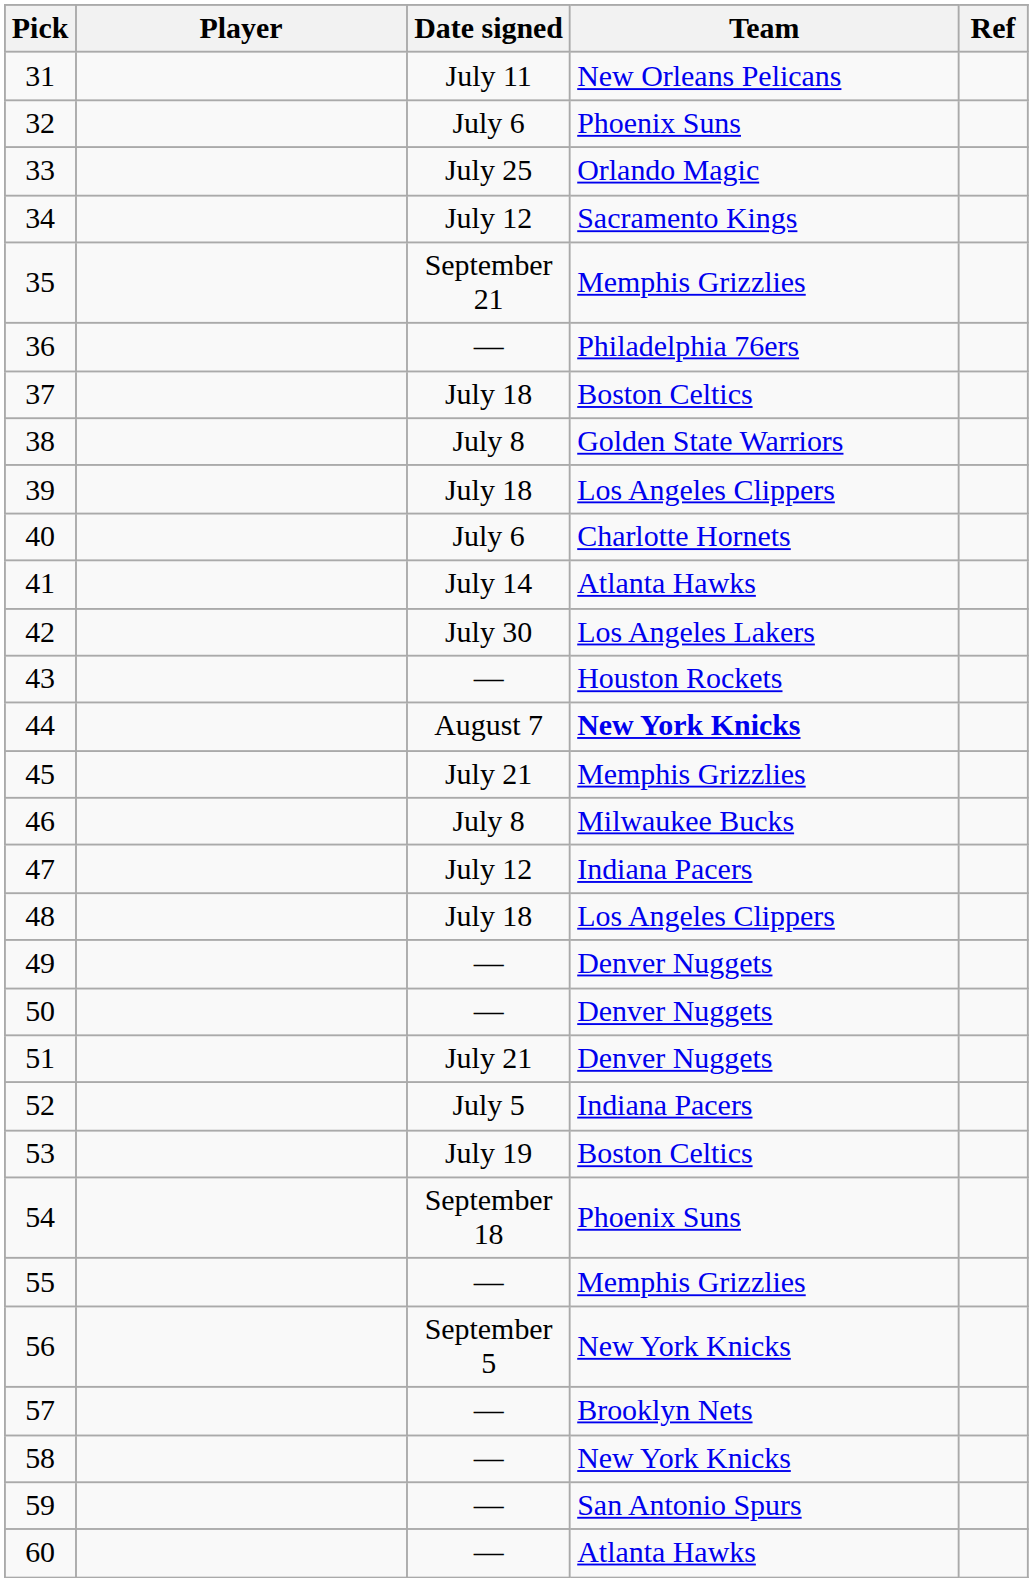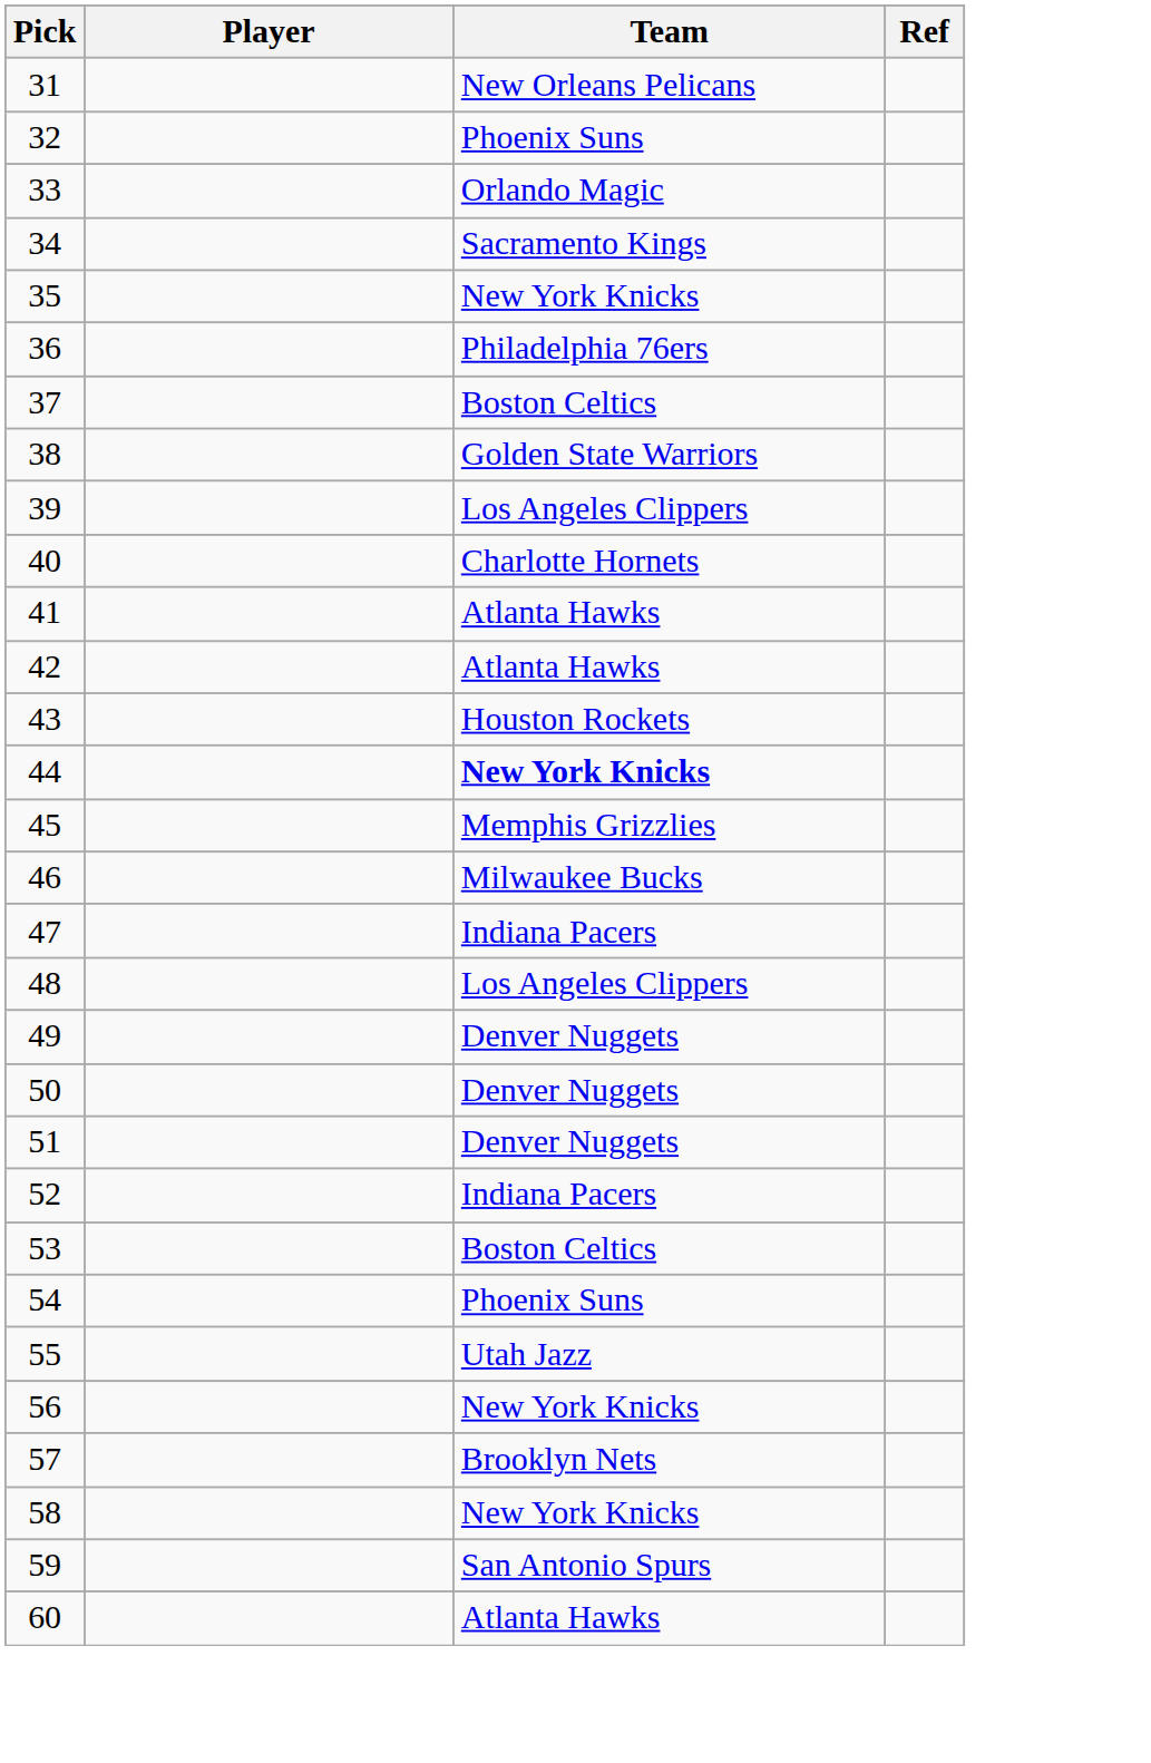- column: Date signed | July 11 | July 6 | July 25 | July 12 | September 21 | — | July 18 | July 8 | July 18 | July 6 | July 14 | July 30 | — | August 7 | July 21 | July 8 | July 12 | July 18 | — | — | July 21 | July 5 | July 19 | September 18 | — | September 5 | — | — | — | —
35 | Team: Memphis Grizzlies -> New York Knicks
42 | Team: Los Angeles Lakers -> Atlanta Hawks
55 | Team: Memphis Grizzlies -> Utah Jazz
